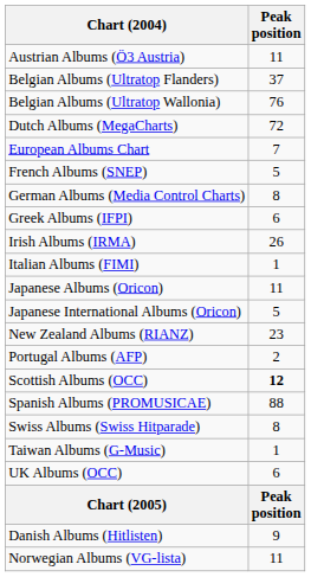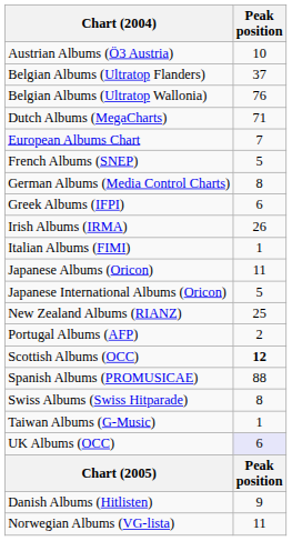Austrian Albums (Ö3 Austria) | Peak position: 11 -> 10
Dutch Albums (MegaCharts) | Peak position: 72 -> 71
New Zealand Albums (RIANZ) | Peak position: 23 -> 25
UK Albums (OCC) | Peak position: no background -> lavender background
